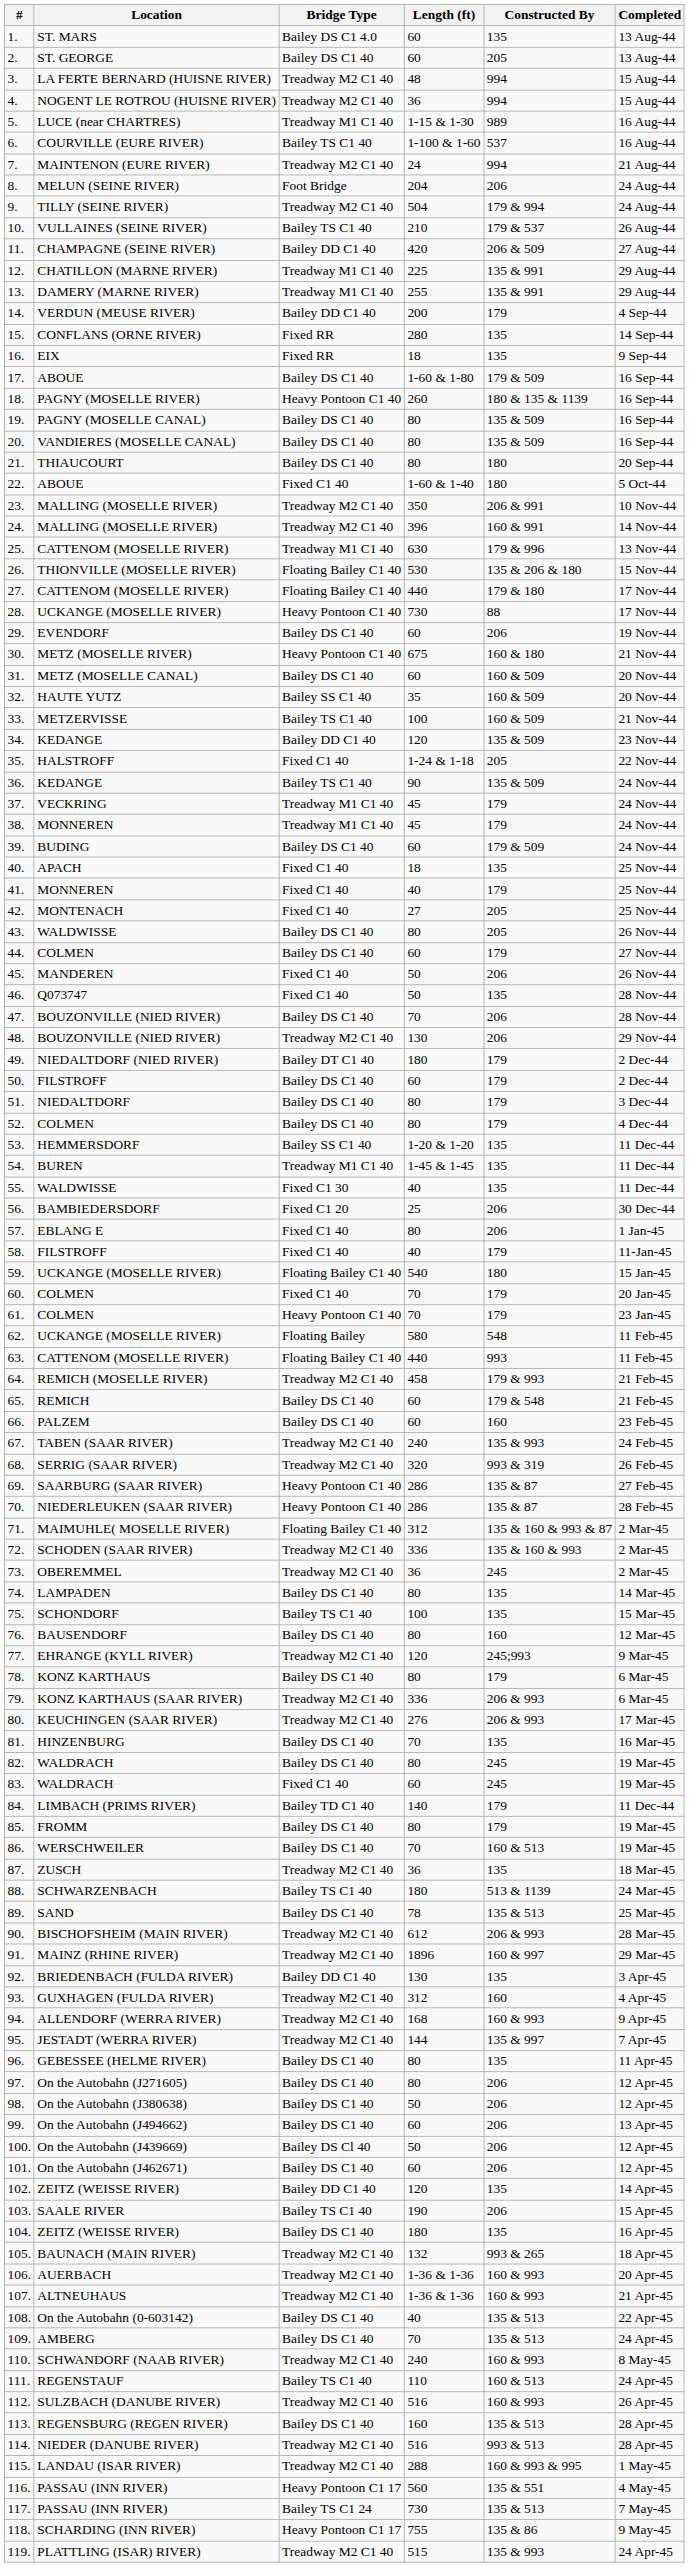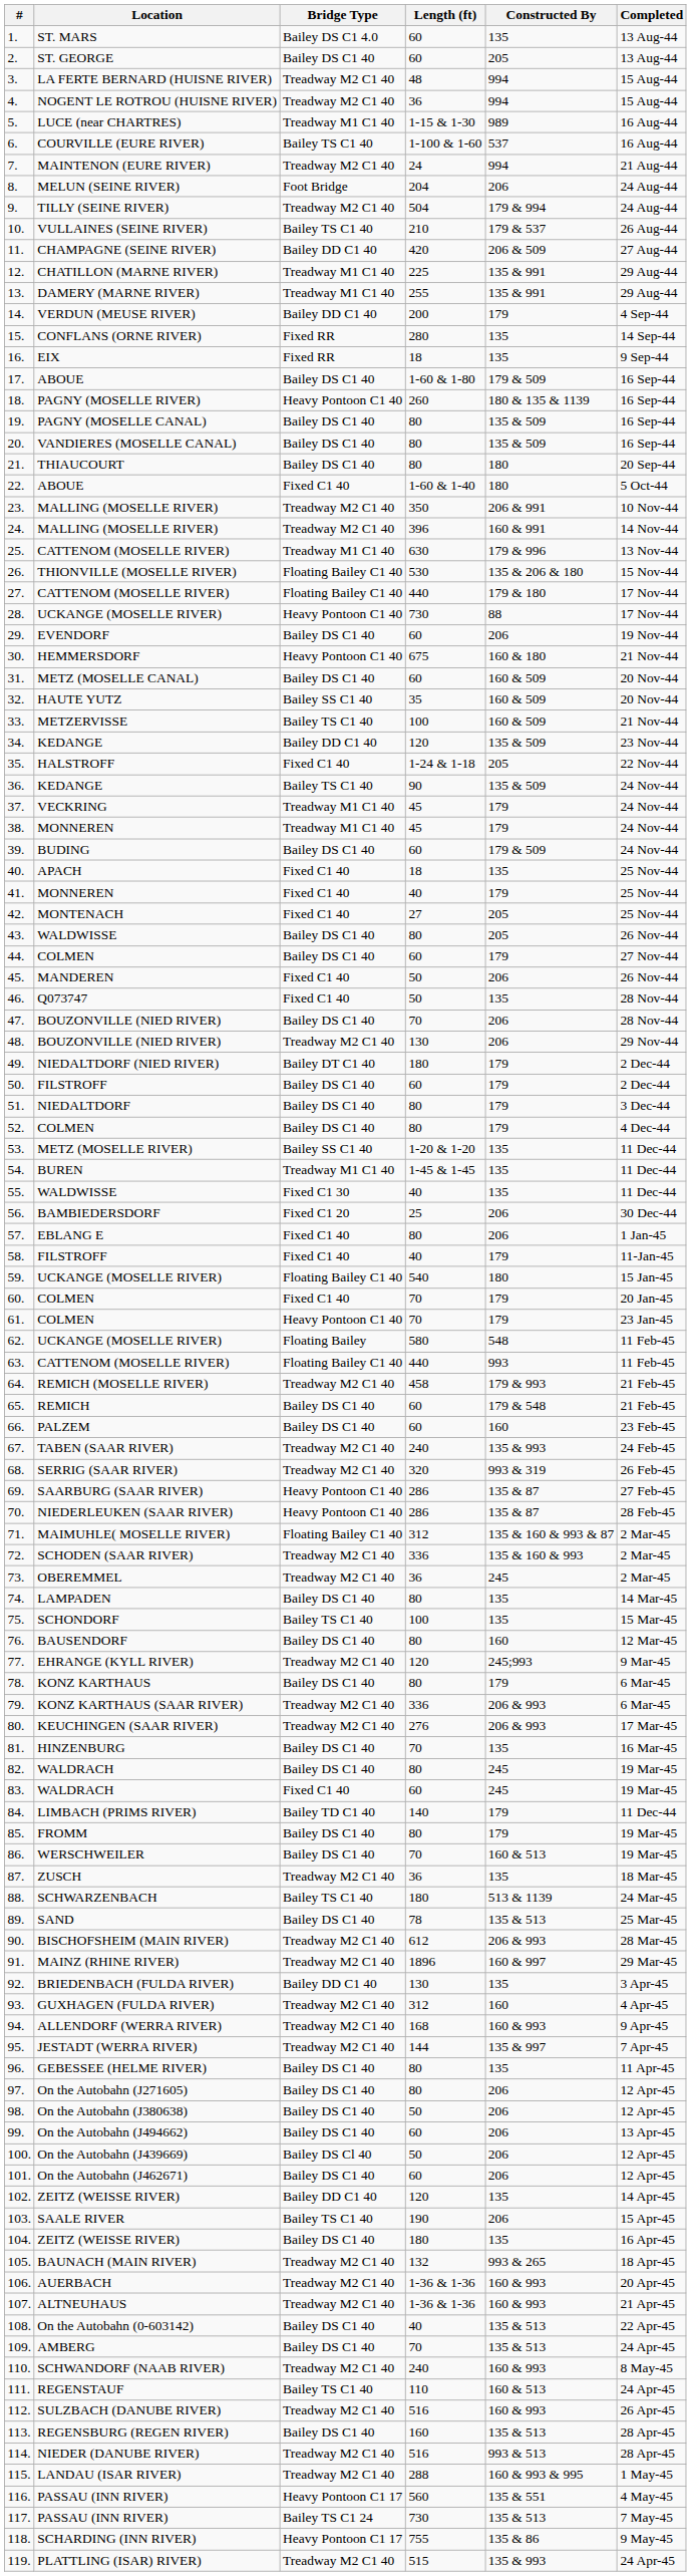30. | Location: METZ (MOSELLE RIVER) -> HEMMERSDORF
53. | Location: HEMMERSDORF -> METZ (MOSELLE RIVER)
